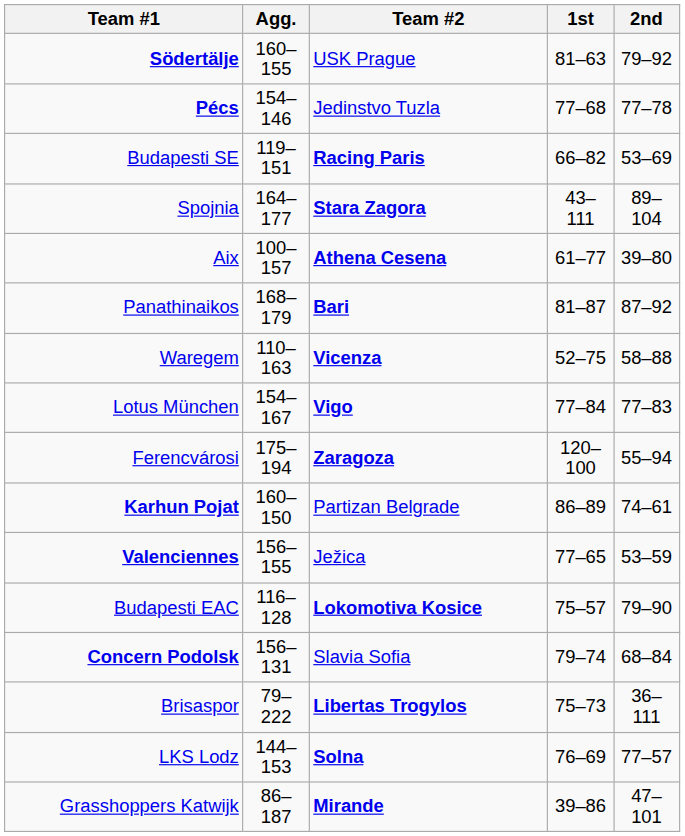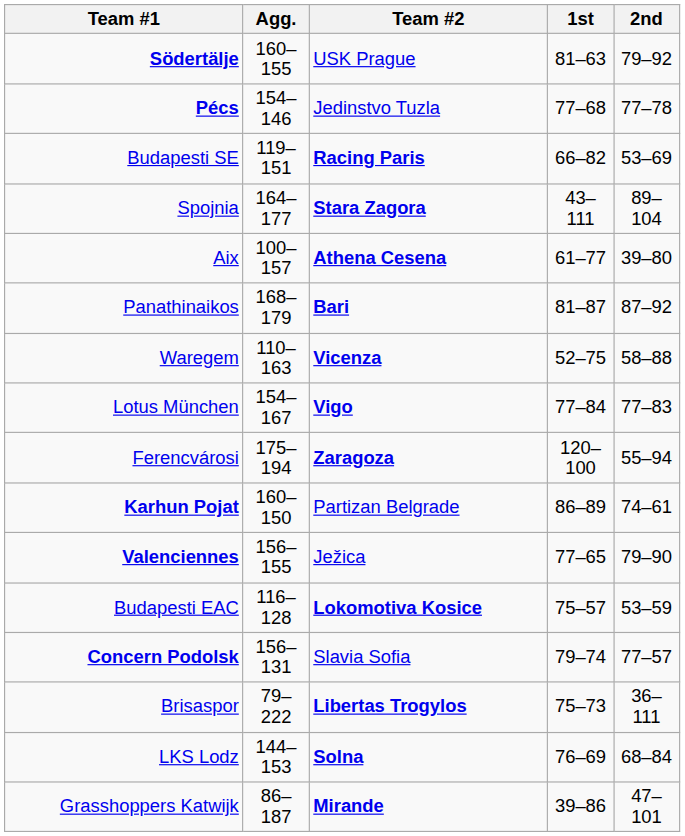Valenciennes | 2nd: 53–59 -> 79–90
Budapesti EAC | 2nd: 79–90 -> 53–59
Concern Podolsk | 2nd: 68–84 -> 77–57
LKS Lodz | 2nd: 77–57 -> 68–84
